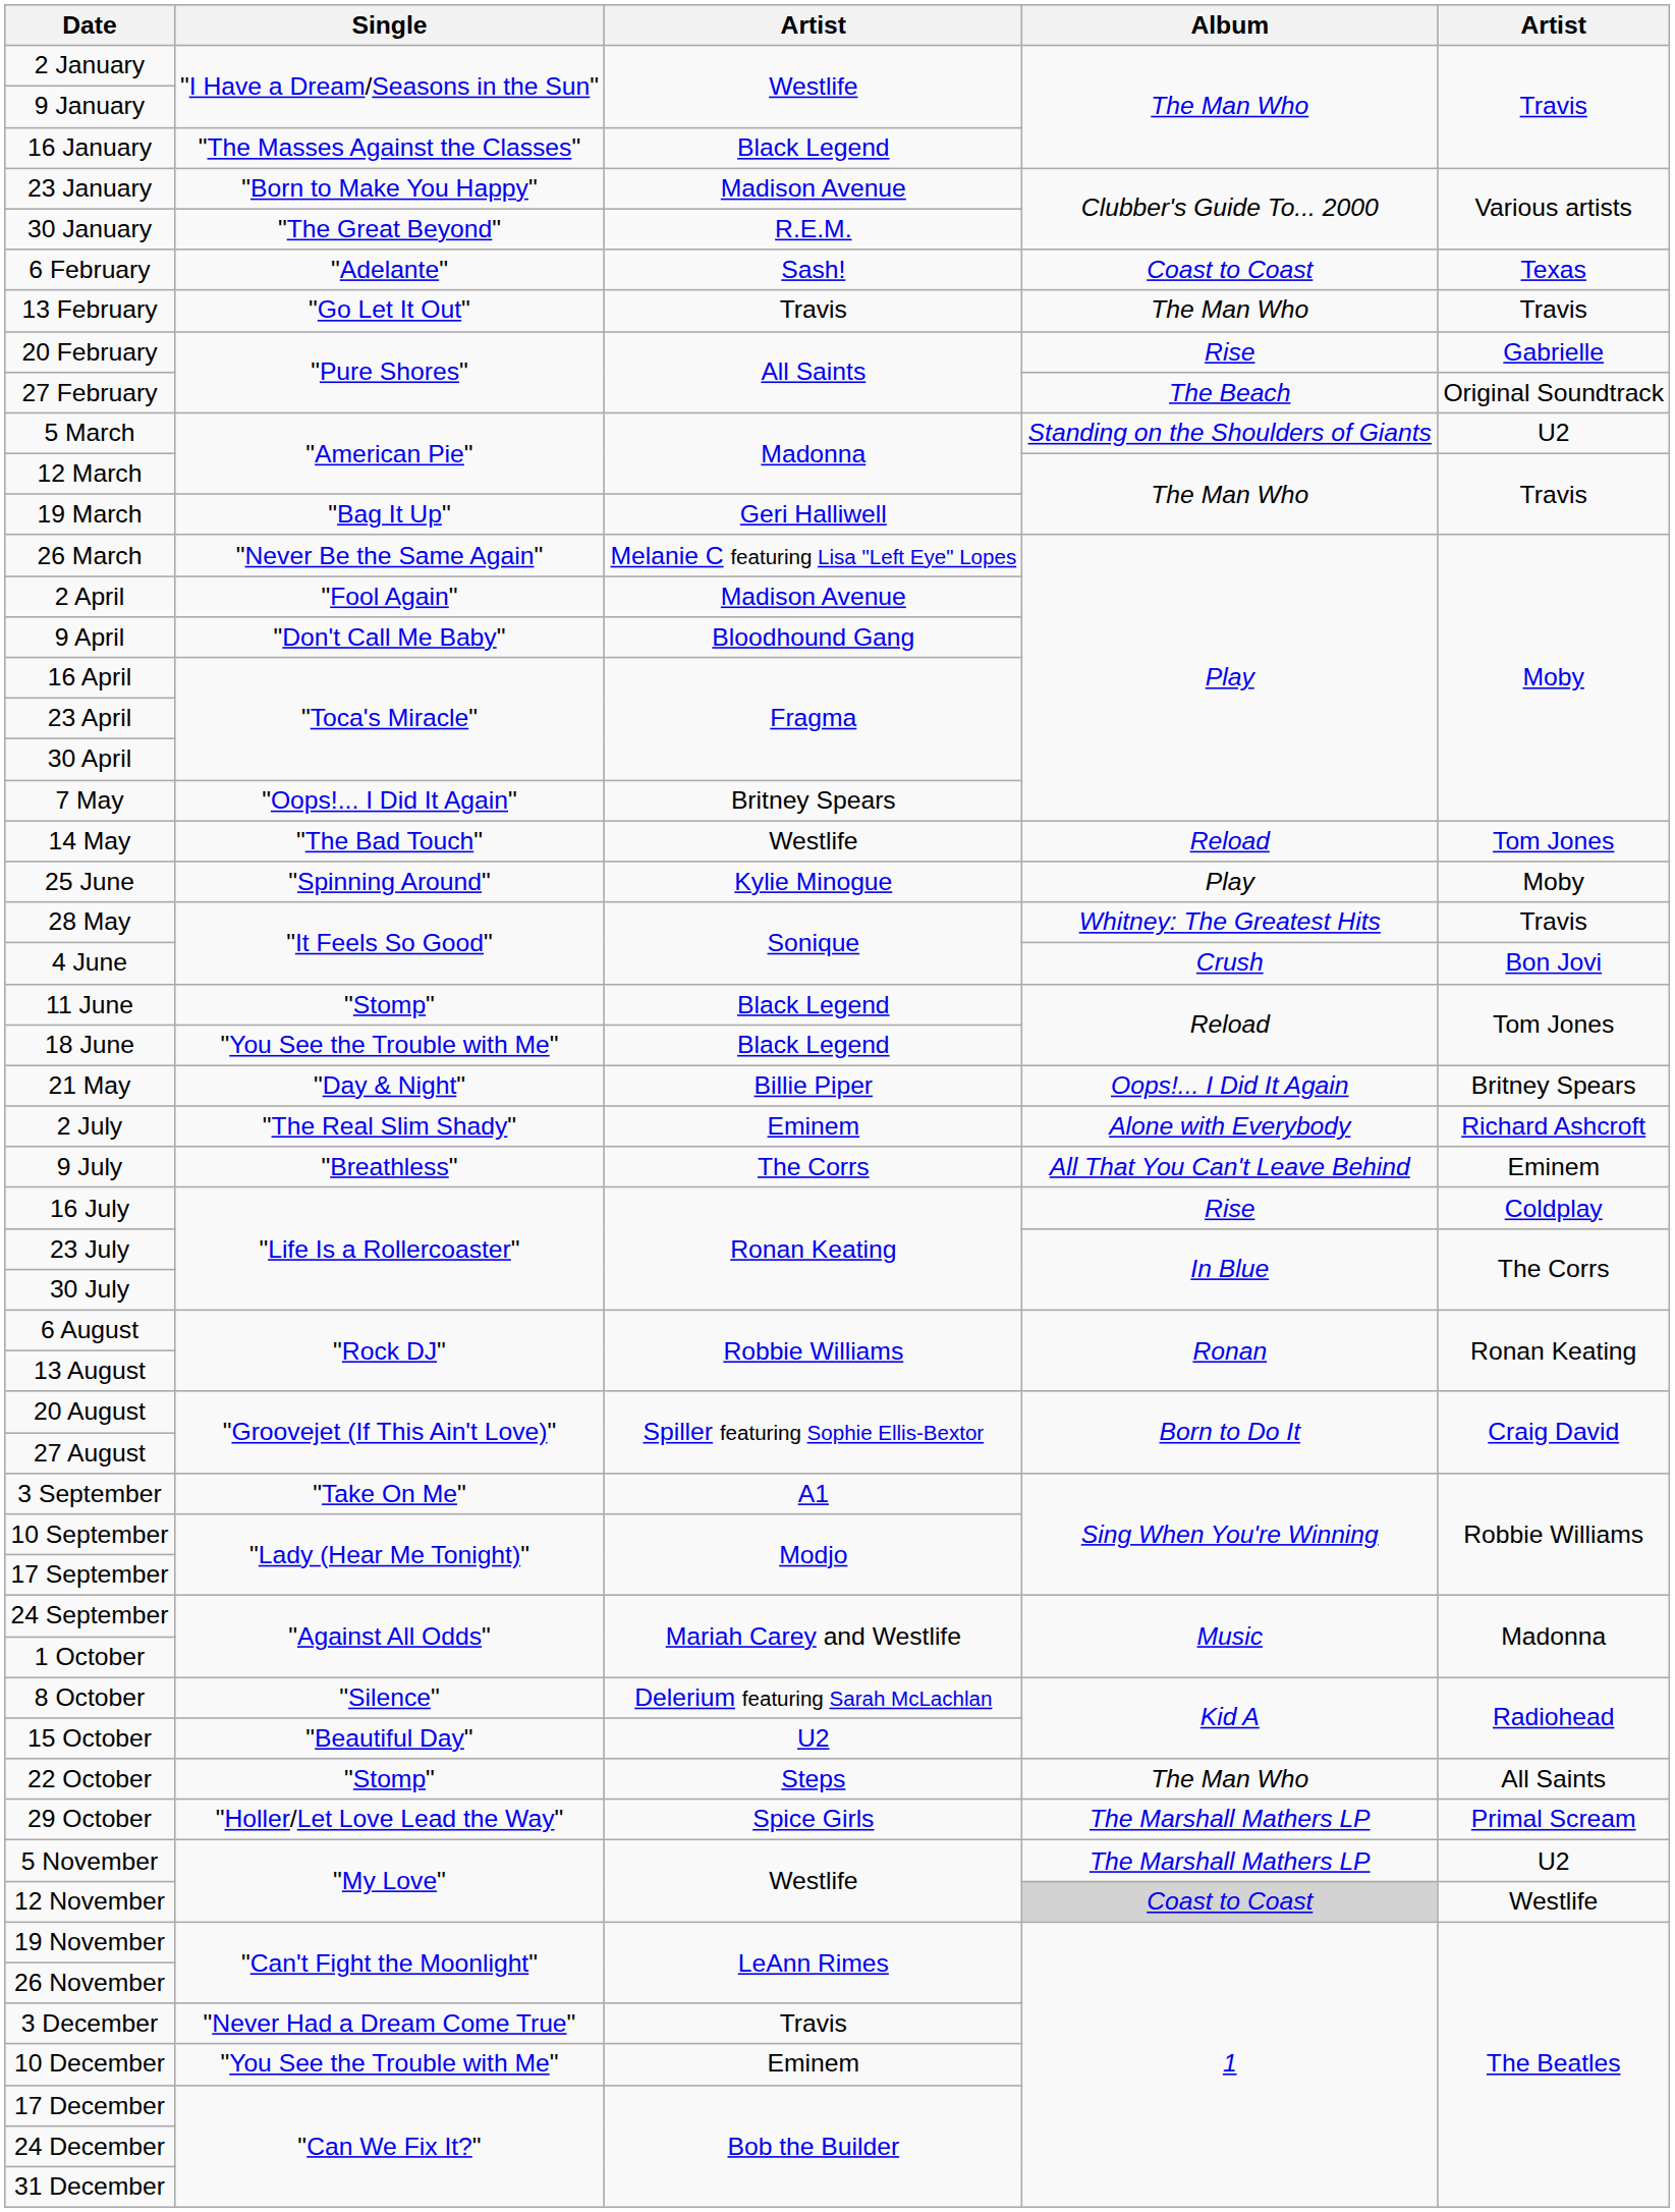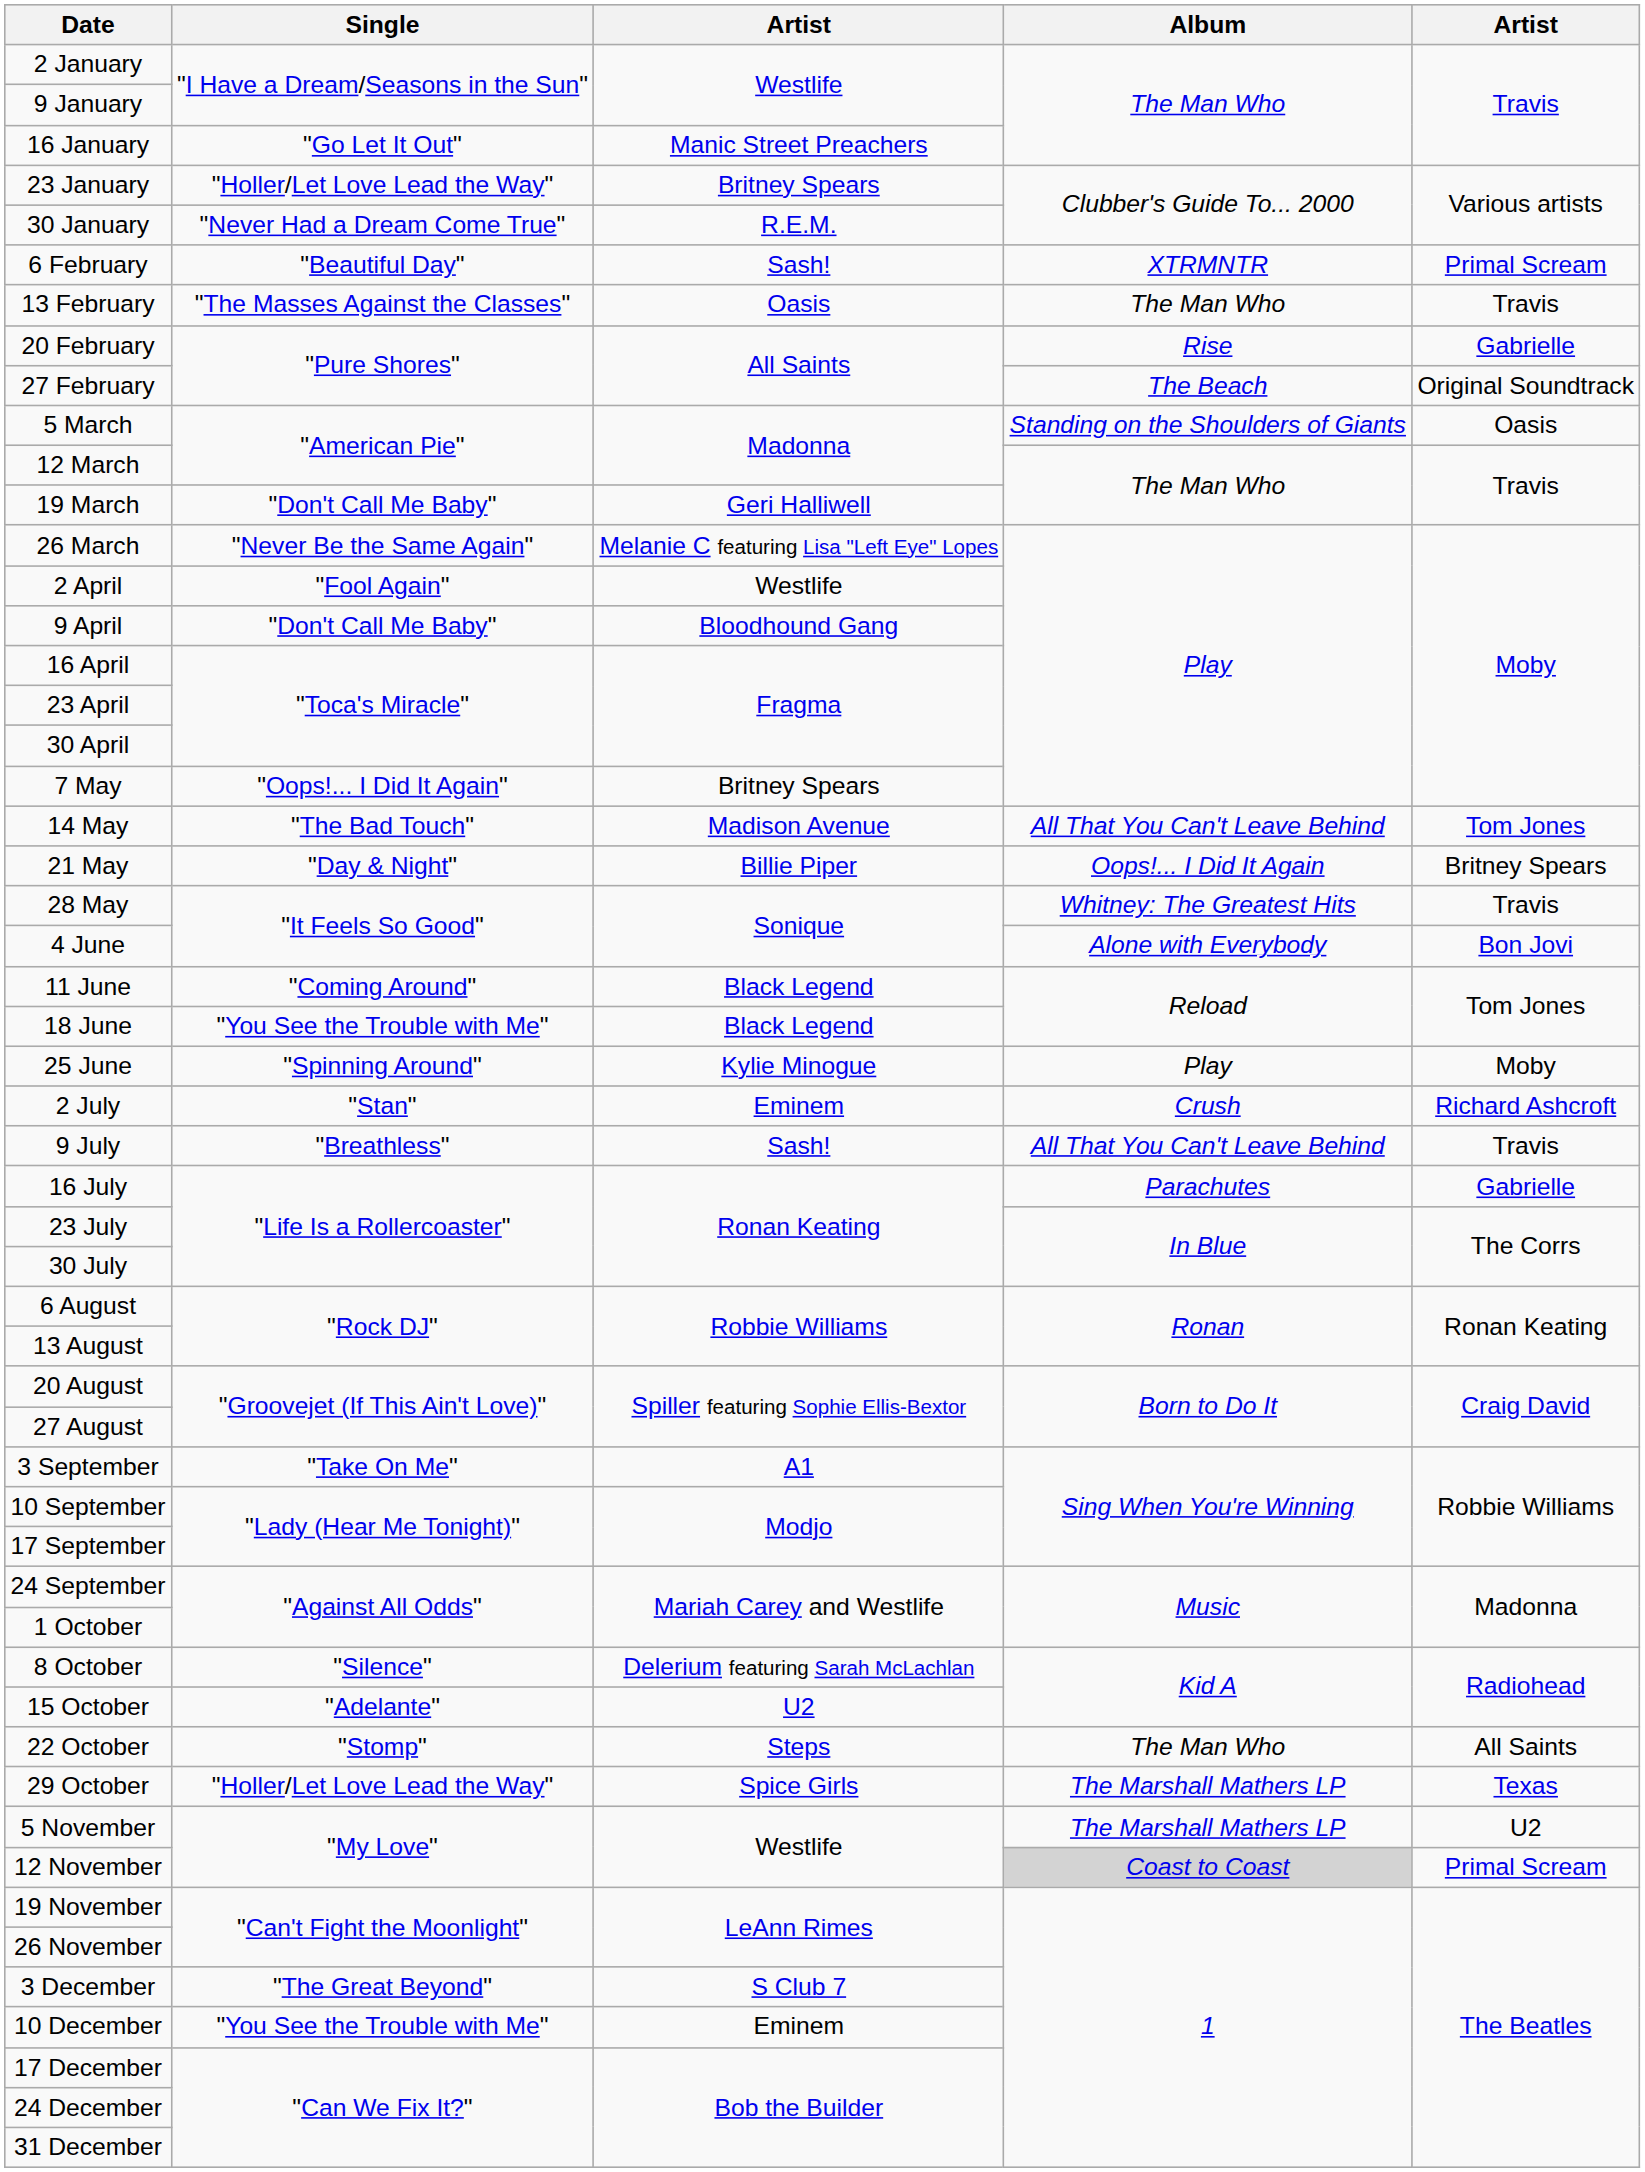16 January | Single: "The Masses Against the Classes" -> "Go Let It Out"
16 January | column 3: Black Legend -> Manic Street Preachers
23 January | Single: "Born to Make You Happy" -> "Holler/Let Love Lead the Way"
23 January | column 3: Madison Avenue -> Britney Spears
30 January | Single: "The Great Beyond" -> "Never Had a Dream Come True"
6 February | Single: "Adelante" -> "Beautiful Day"
6 February | Album: Coast to Coast -> XTRMNTR
6 February | column 5: Texas -> Primal Scream
13 February | Single: "Go Let It Out" -> "The Masses Against the Classes"
13 February | column 3: Travis -> Oasis
5 March | column 5: U2 -> Oasis
19 March | Single: "Bag It Up" -> "Don't Call Me Baby"
2 April | column 3: Madison Avenue -> Westlife
14 May | column 3: Westlife -> Madison Avenue
14 May | Album: Reload -> All That You Can't Leave Behind
rows swapped: 21 May <-> 25 June
4 June | Album: Crush -> Alone with Everybody
11 June | Single: "Stomp" -> "Coming Around"
2 July | Single: "The Real Slim Shady" -> "Stan"
2 July | Album: Alone with Everybody -> Crush
9 July | column 3: The Corrs -> Sash!
9 July | column 5: Eminem -> Travis
16 July | Album: Rise -> Parachutes
16 July | column 5: Coldplay -> Gabrielle
15 October | Single: "Beautiful Day" -> "Adelante"
29 October | column 5: Primal Scream -> Texas
12 November | column 5: Westlife -> Primal Scream
3 December | Single: "Never Had a Dream Come True" -> "The Great Beyond"
3 December | column 3: Travis -> S Club 7
